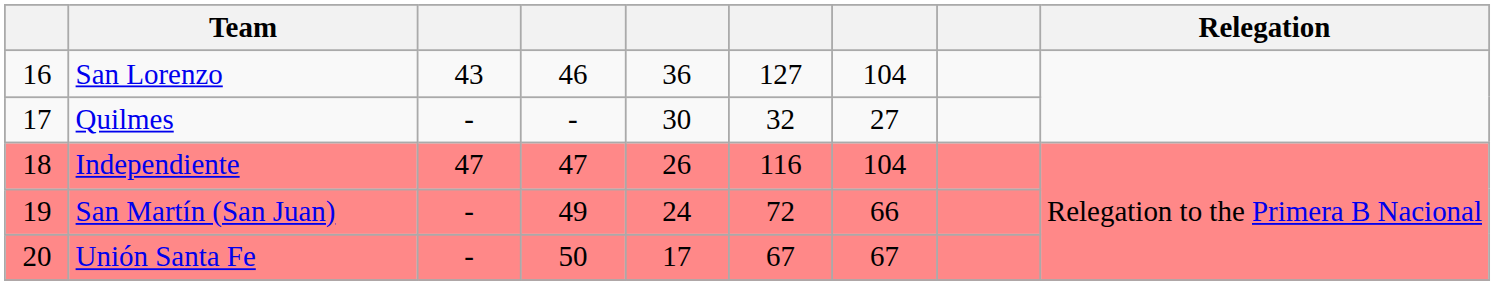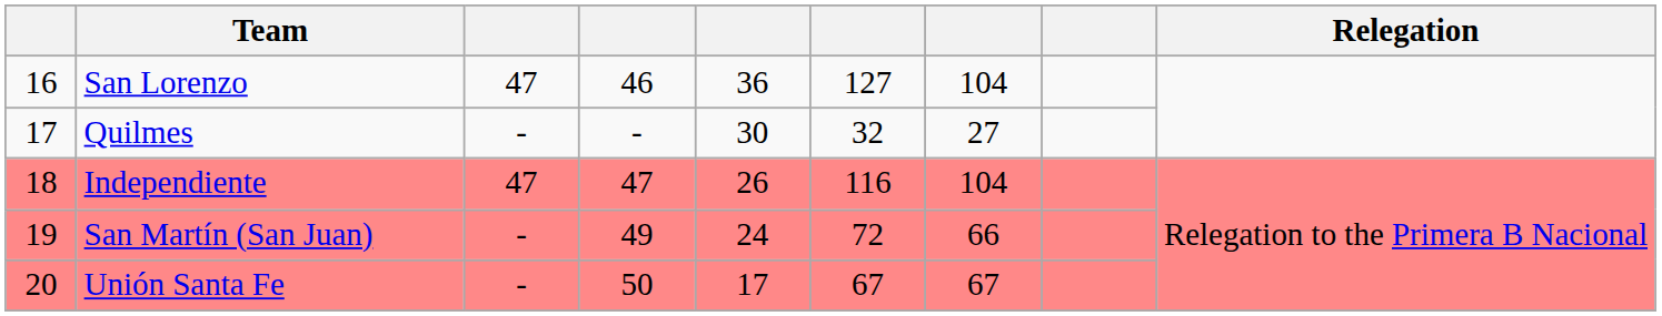San Lorenzo | column 3: 43 -> 47
